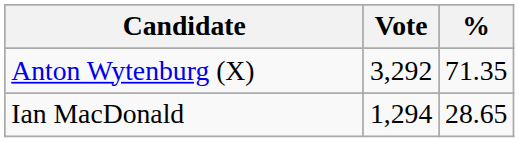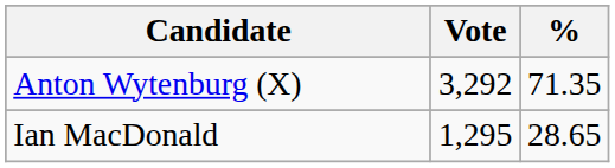Ian MacDonald | Vote: 1,294 -> 1,295
